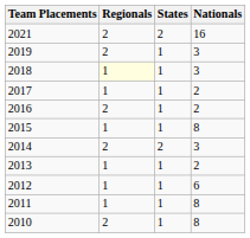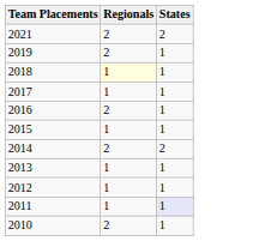- column: Nationals | 16 | 3 | 3 | 2 | 2 | 8 | 3 | 2 | 6 | 8 | 8
2011 | States: no background -> lavender background
